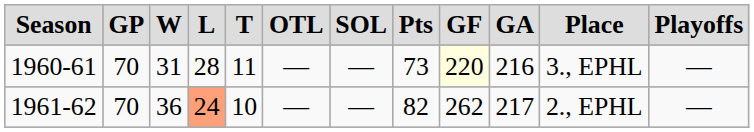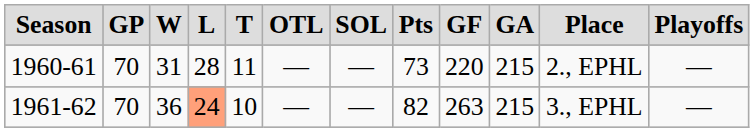1960-61 | column 9: lightyellow background -> no background
1960-61 | column 10: 216 -> 215
1960-61 | column 11: 3., EPHL -> 2., EPHL
1961-62 | column 9: 262 -> 263
1961-62 | column 10: 217 -> 215
1961-62 | column 11: 2., EPHL -> 3., EPHL
